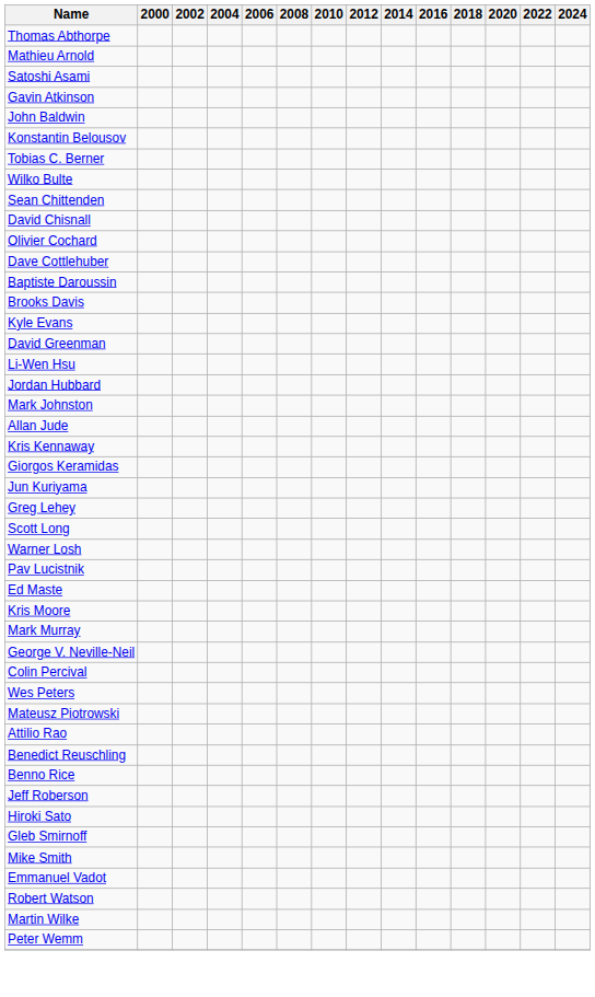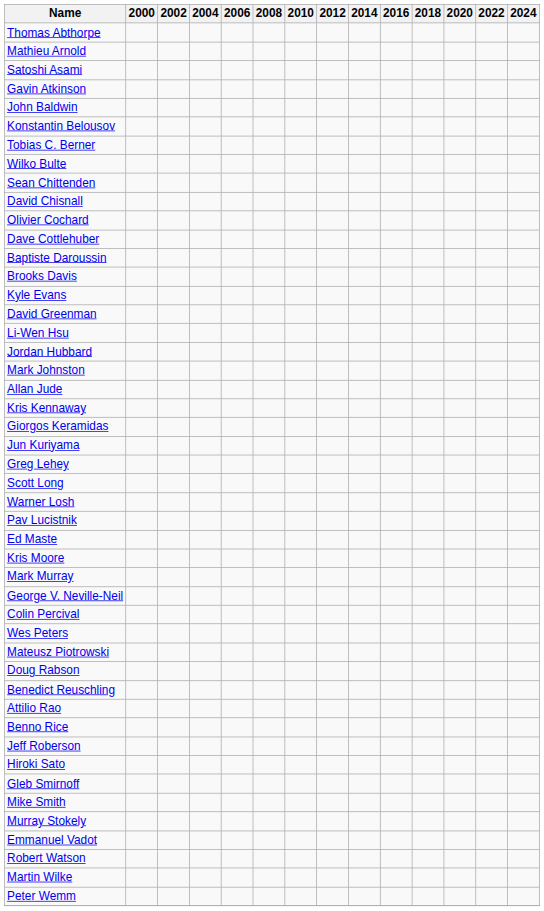+ row: Doug Rabson
rows swapped: Attilio Rao <-> Benedict Reuschling
+ row: Murray Stokely
